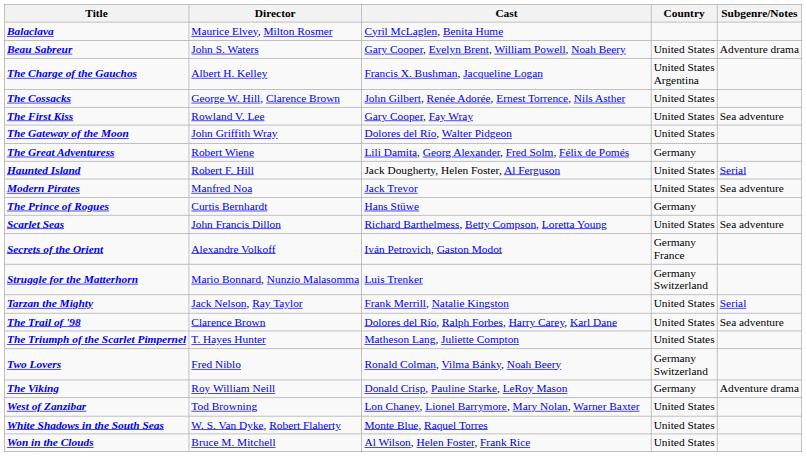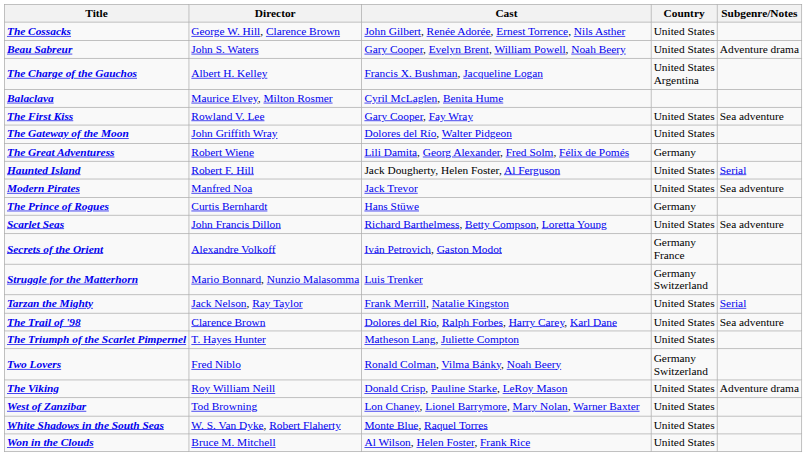rows swapped: Balaclava <-> The Cossacks
The Viking | Country: Germany -> United States
